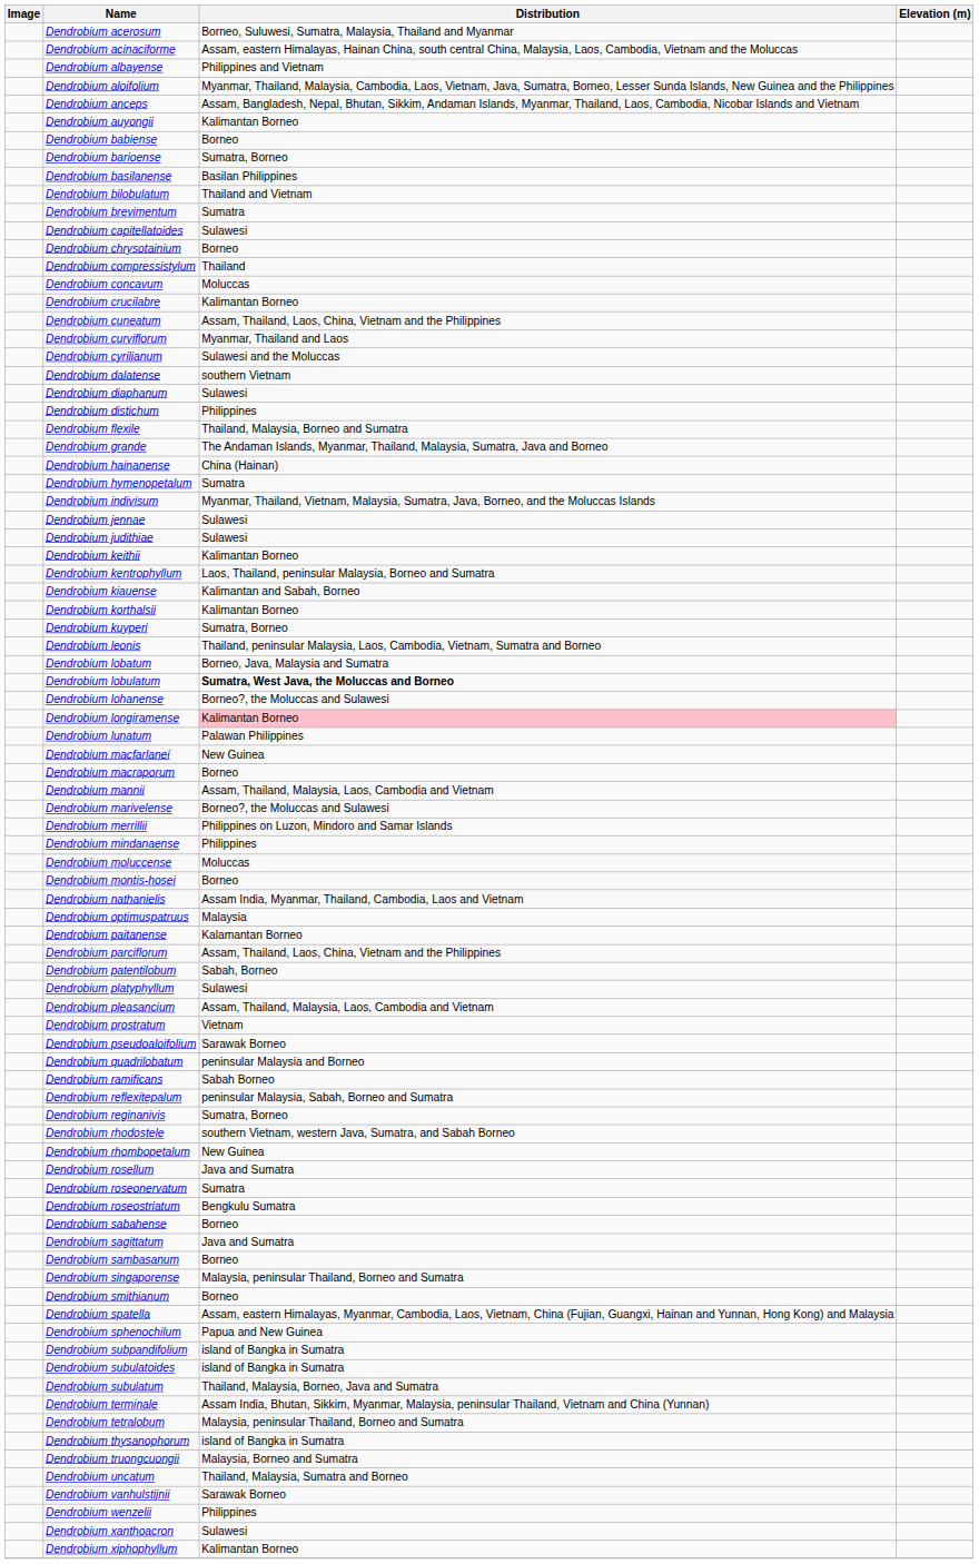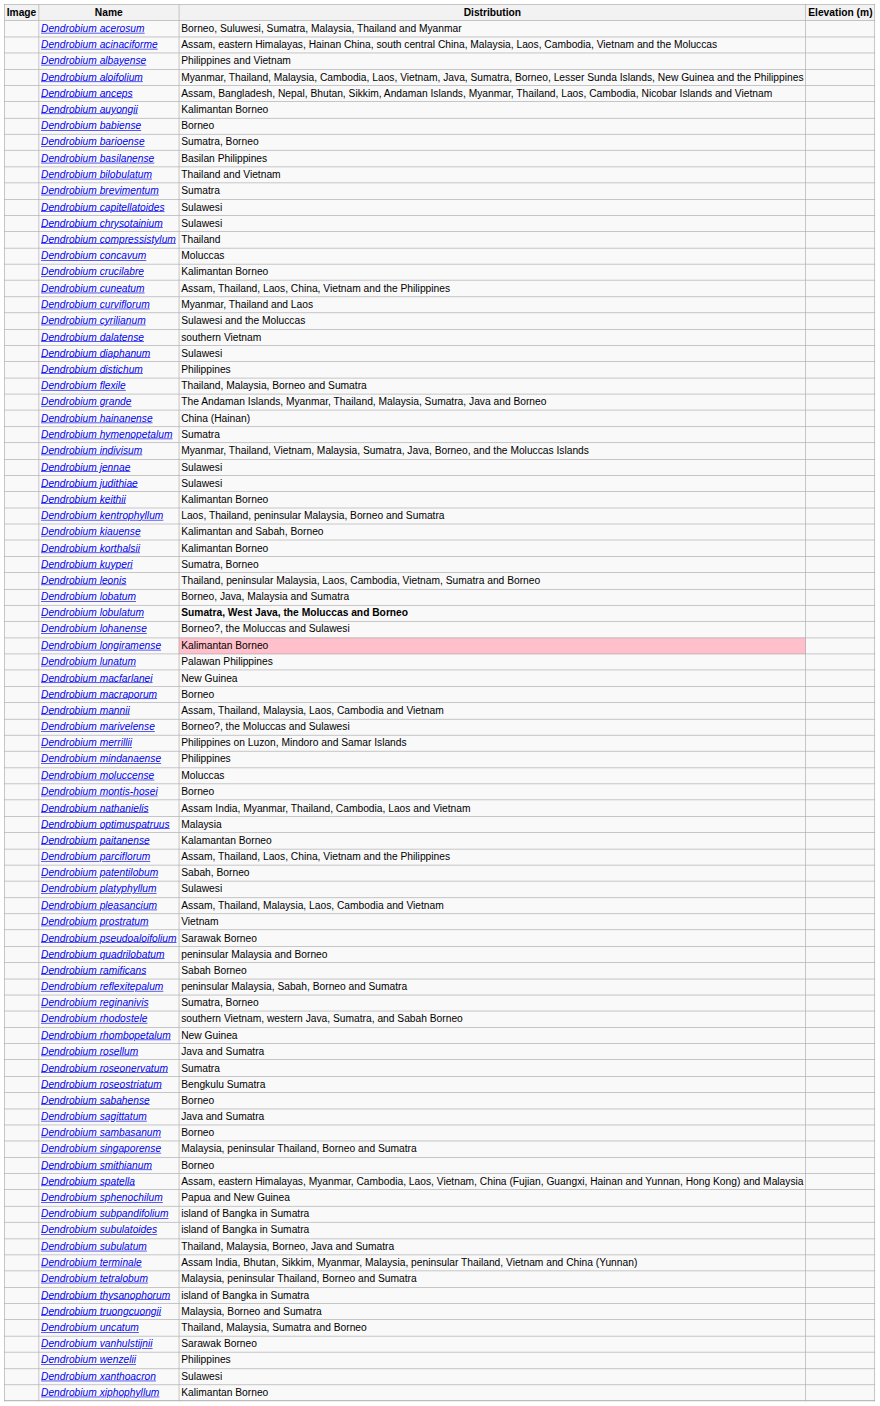Dendrobium chrysotainium | Distribution: Borneo -> Sulawesi
